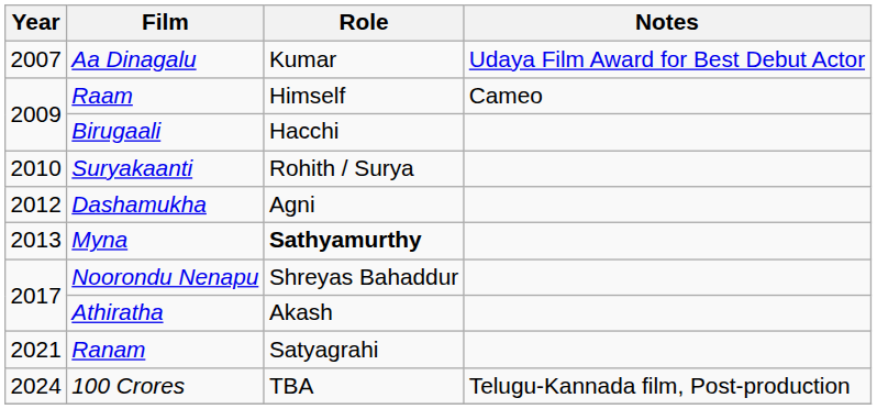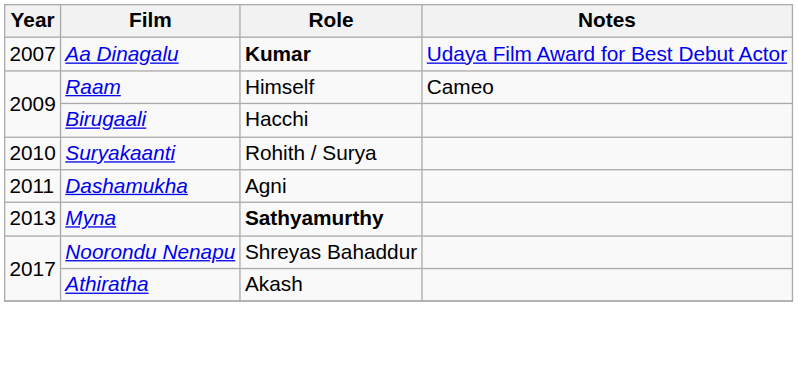Aa Dinagalu | Role: normal -> bold
Dashamukha | Year: 2012 -> 2011
- row: 2021 | Ranam | Satyagrahi
- row: 2024 | 100 Crores | TBA | Telugu-Kannada film, Post-production
